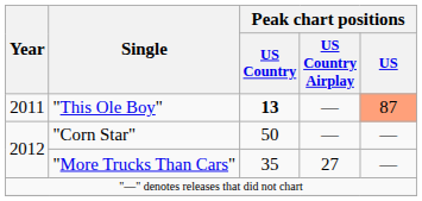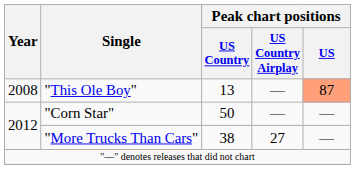"This Ole Boy" | Year: 2011 -> 2008
"This Ole Boy" | Peak chart positions / US Country: bold -> normal
"More Trucks Than Cars" | Peak chart positions / US Country: 35 -> 38
